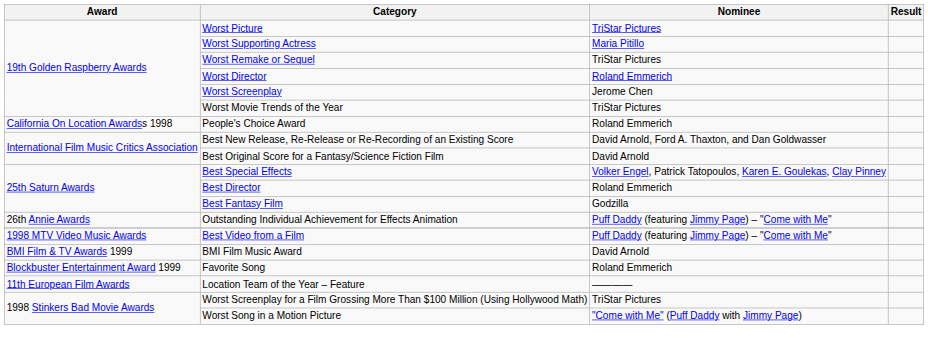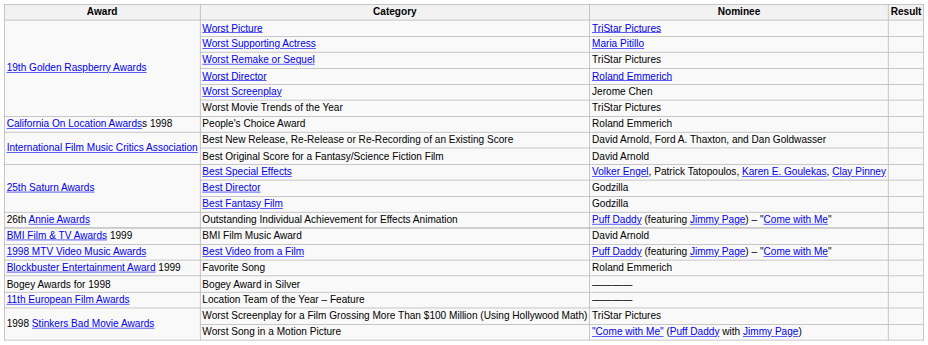Best Director | Nominee: Roland Emmerich -> Godzilla
rows swapped: Best Video from a Film <-> BMI Film Music Award
+ row: Bogey Awards for 1998 | Bogey Award in Silver | ————
